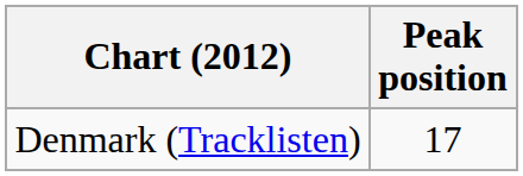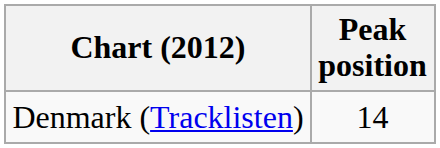Denmark (Tracklisten) | Peak position: 17 -> 14
